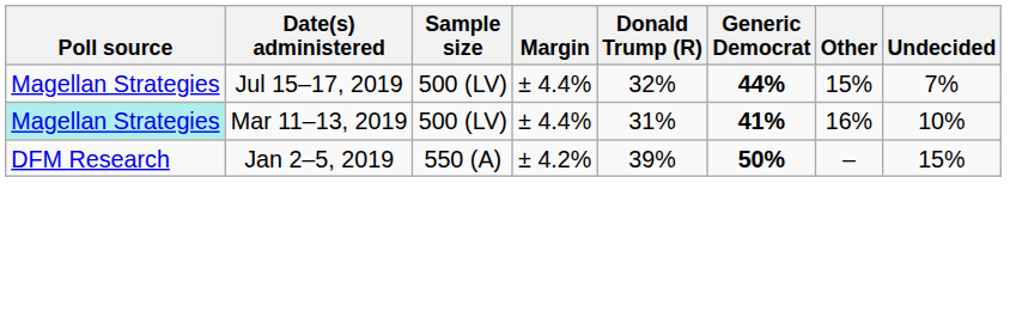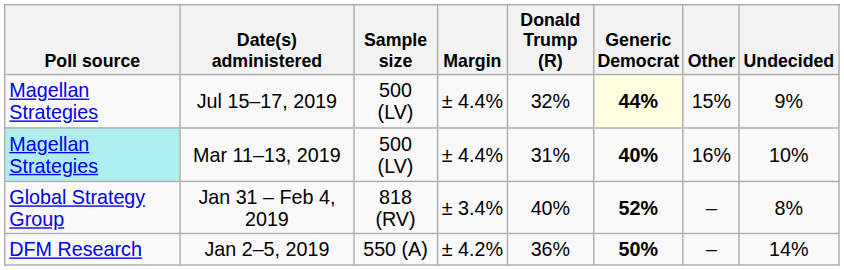Jul 15–17, 2019 | Generic Democrat: no background -> lightyellow background
Jul 15–17, 2019 | Undecided: 7% -> 9%
Mar 11–13, 2019 | Generic Democrat: 41% -> 40%
+ row: Global Strategy Group | Jan 31 – Feb 4, 2019 | 818 (RV) | ± 3.4% | 40% | 52% | – | 8%
Jan 2–5, 2019 | Donald Trump (R): 39% -> 36%
Jan 2–5, 2019 | Undecided: 15% -> 14%
